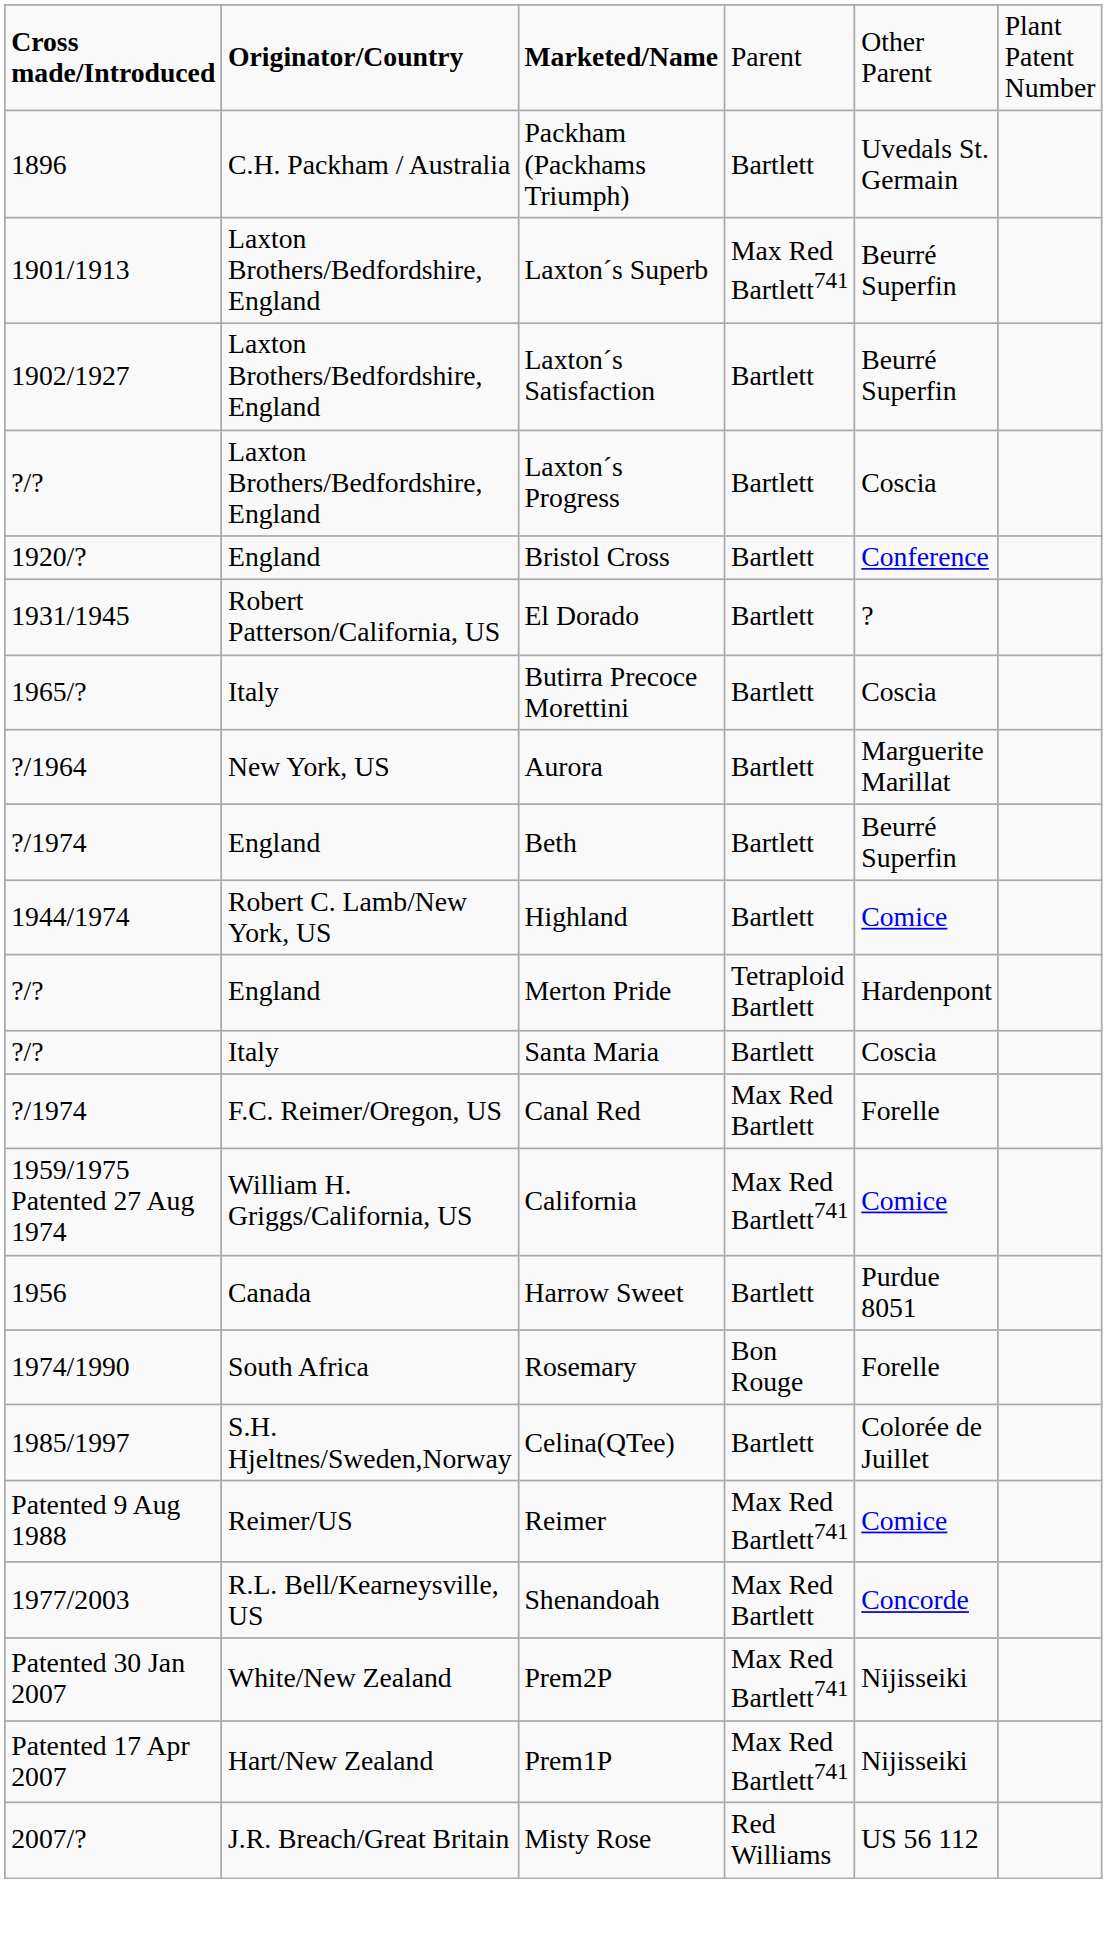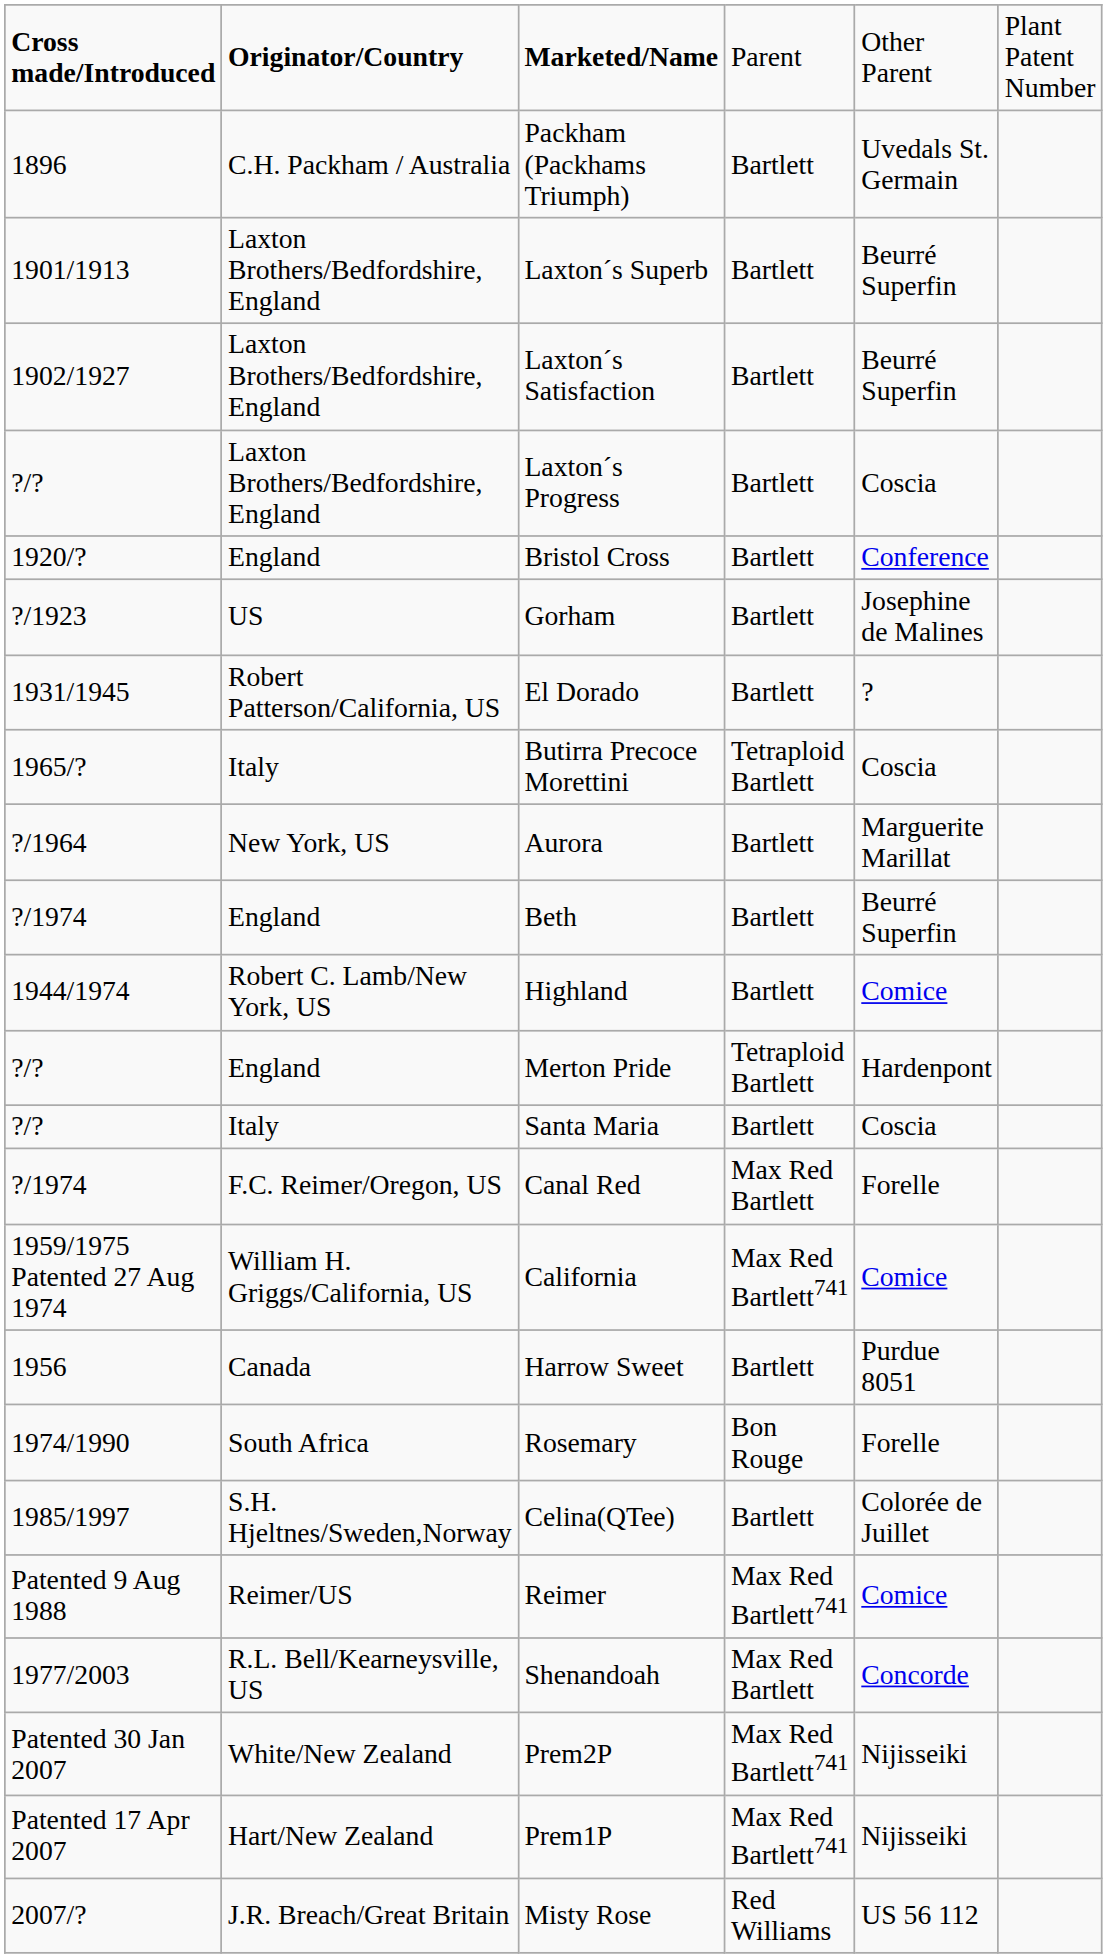Laxton´s Superb | column 4: Max Red Bartlett741 -> Bartlett
+ row: ?/1923 | US | Gorham | Bartlett | Josephine de Malines
Butirra Precoce Morettini | column 4: Bartlett -> Tetraploid Bartlett
